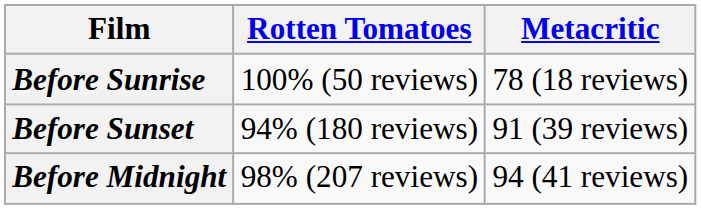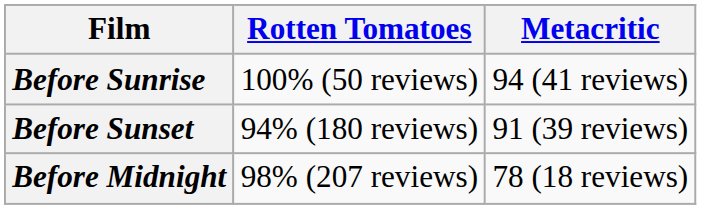Before Sunrise | Metacritic: 78 (18 reviews) -> 94 (41 reviews)
Before Midnight | Metacritic: 94 (41 reviews) -> 78 (18 reviews)
